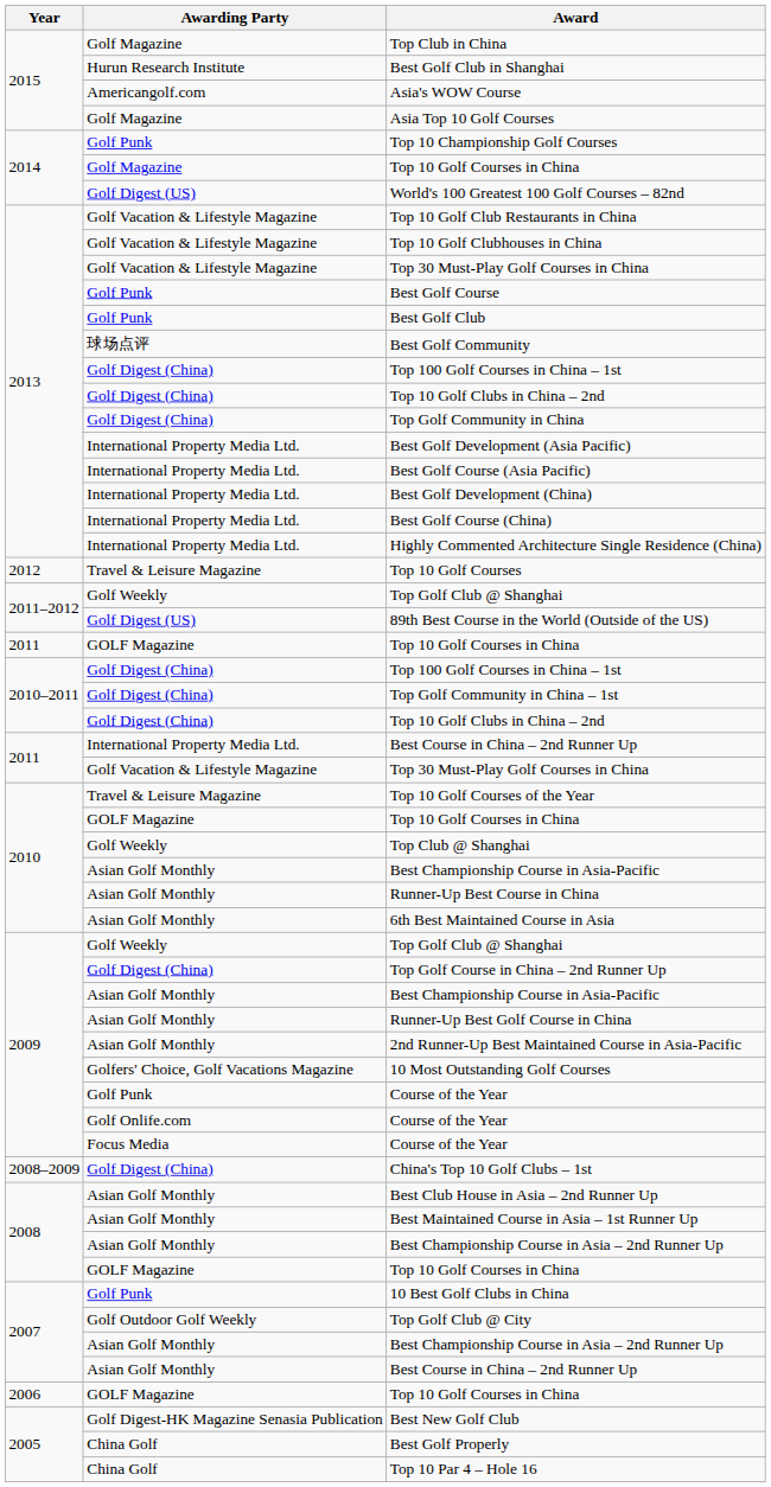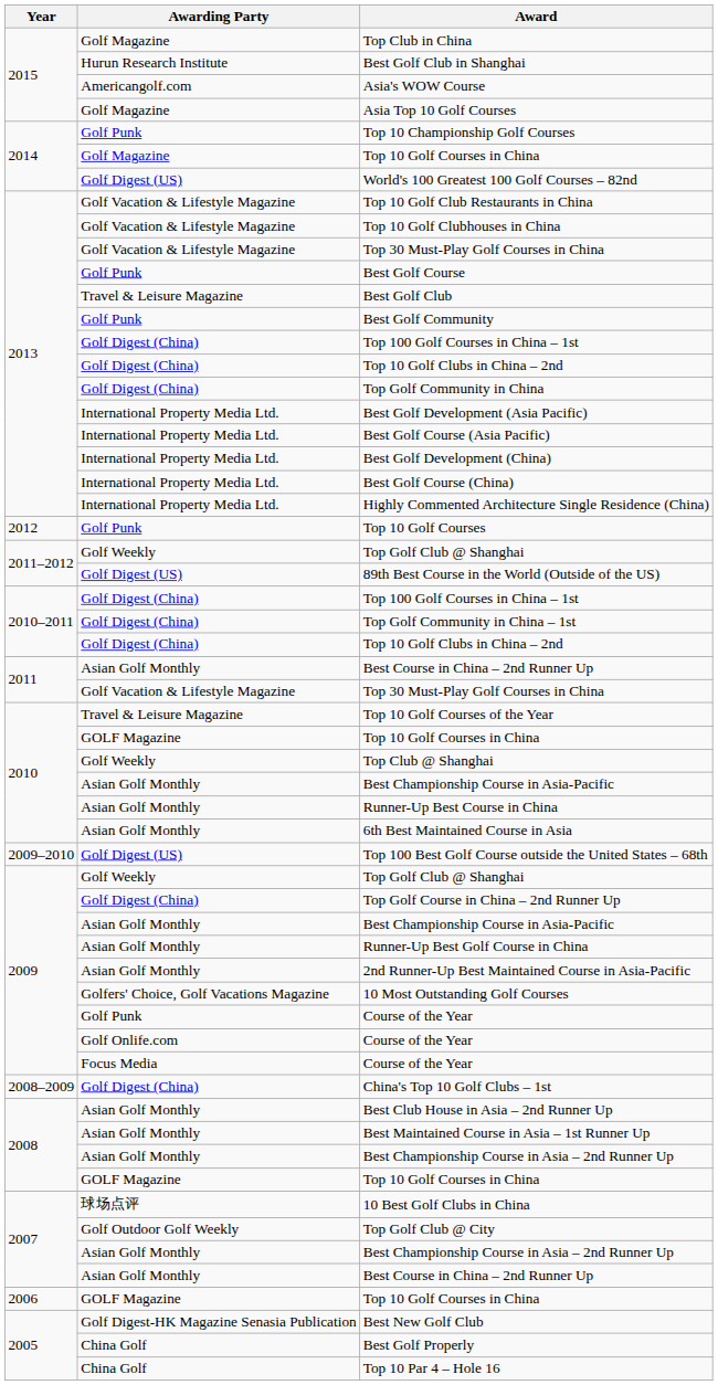Best Golf Club | Awarding Party: Golf Punk -> Travel & Leisure Magazine
Best Golf Community | Awarding Party: 球场点评 -> Golf Punk
Top 10 Golf Courses | Awarding Party: Travel & Leisure Magazine -> Golf Punk
- row: 2011 | GOLF Magazine | Top 10 Golf Courses in China
2011 / Best Course in China – 2nd Runner Up | Awarding Party: International Property Media Ltd. -> Asian Golf Monthly
+ row: 2009–2010 | Golf Digest (US) | Top 100 Best Golf Course outside the United States – 68th
10 Best Golf Clubs in China | Awarding Party: Golf Punk -> 球场点评
